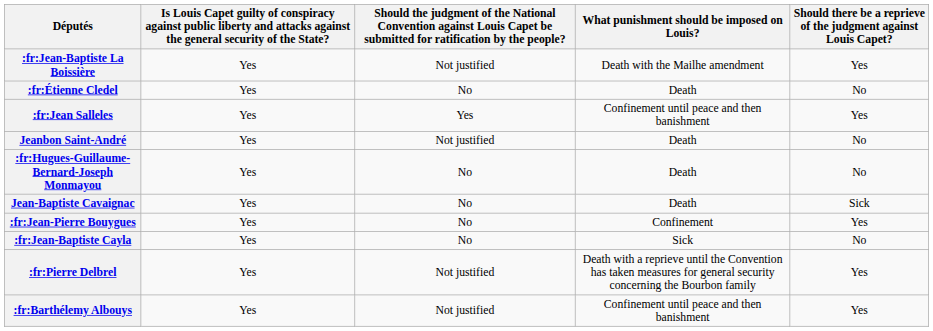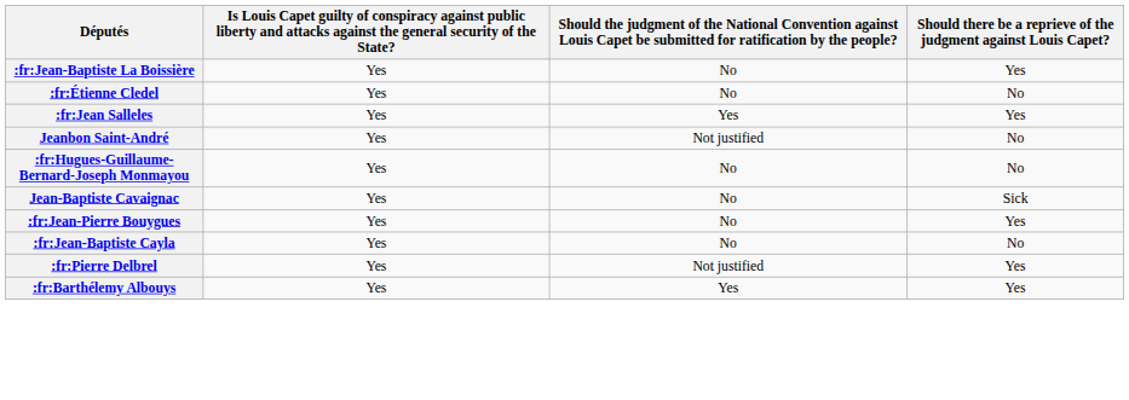- column: What punishment should be imposed on Louis? | Death with the Mailhe amendment | Death | Confinement until peace and then banishment | Death | Death | Death | Confinement | Sick | Death with a reprieve until the Convention has taken measures for general security concerning the Bourbon family | Confinement until peace and then banishment
:fr:Jean-Baptiste La Boissière | column 3: Not justified -> No
:fr:Barthélemy Albouys | column 3: Not justified -> Yes
